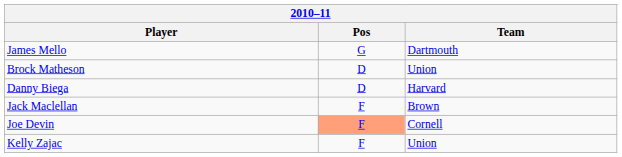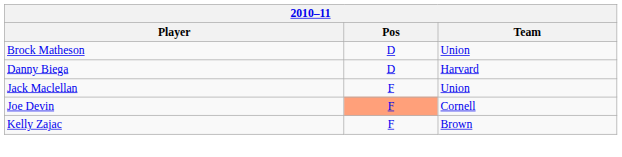- row: James Mello | G | Dartmouth
Jack Maclellan | Team: Brown -> Union
Kelly Zajac | Team: Union -> Brown
